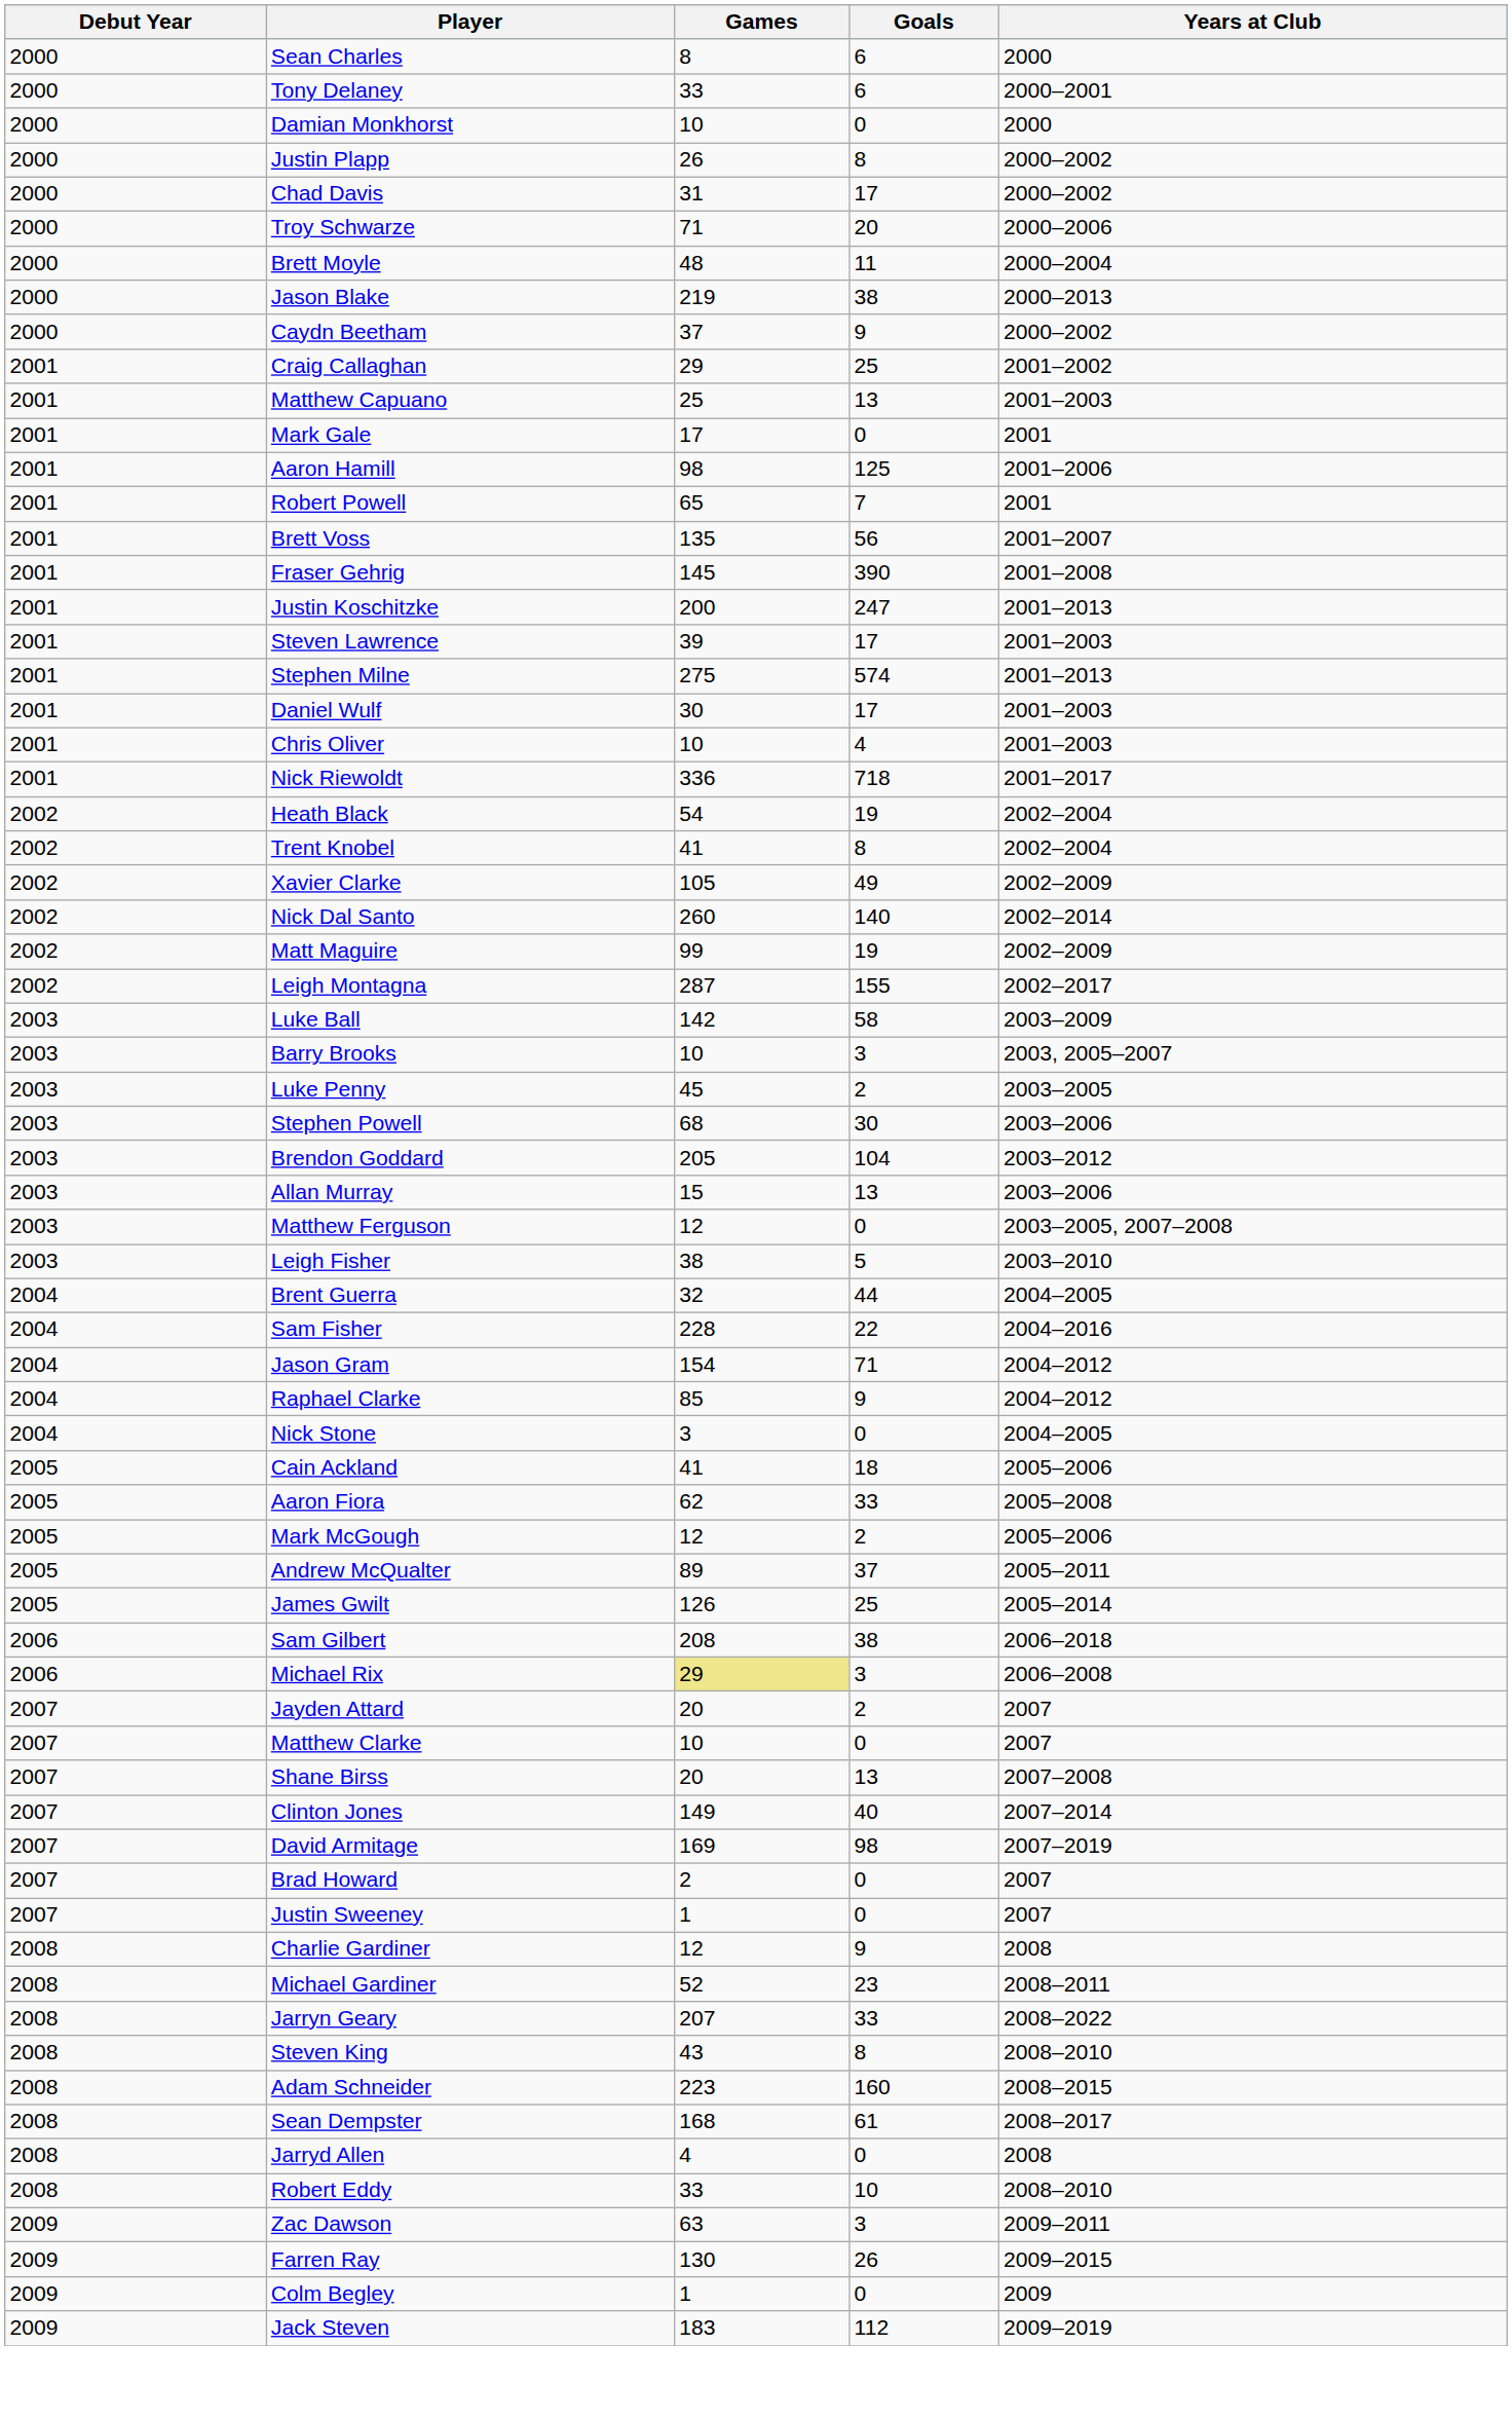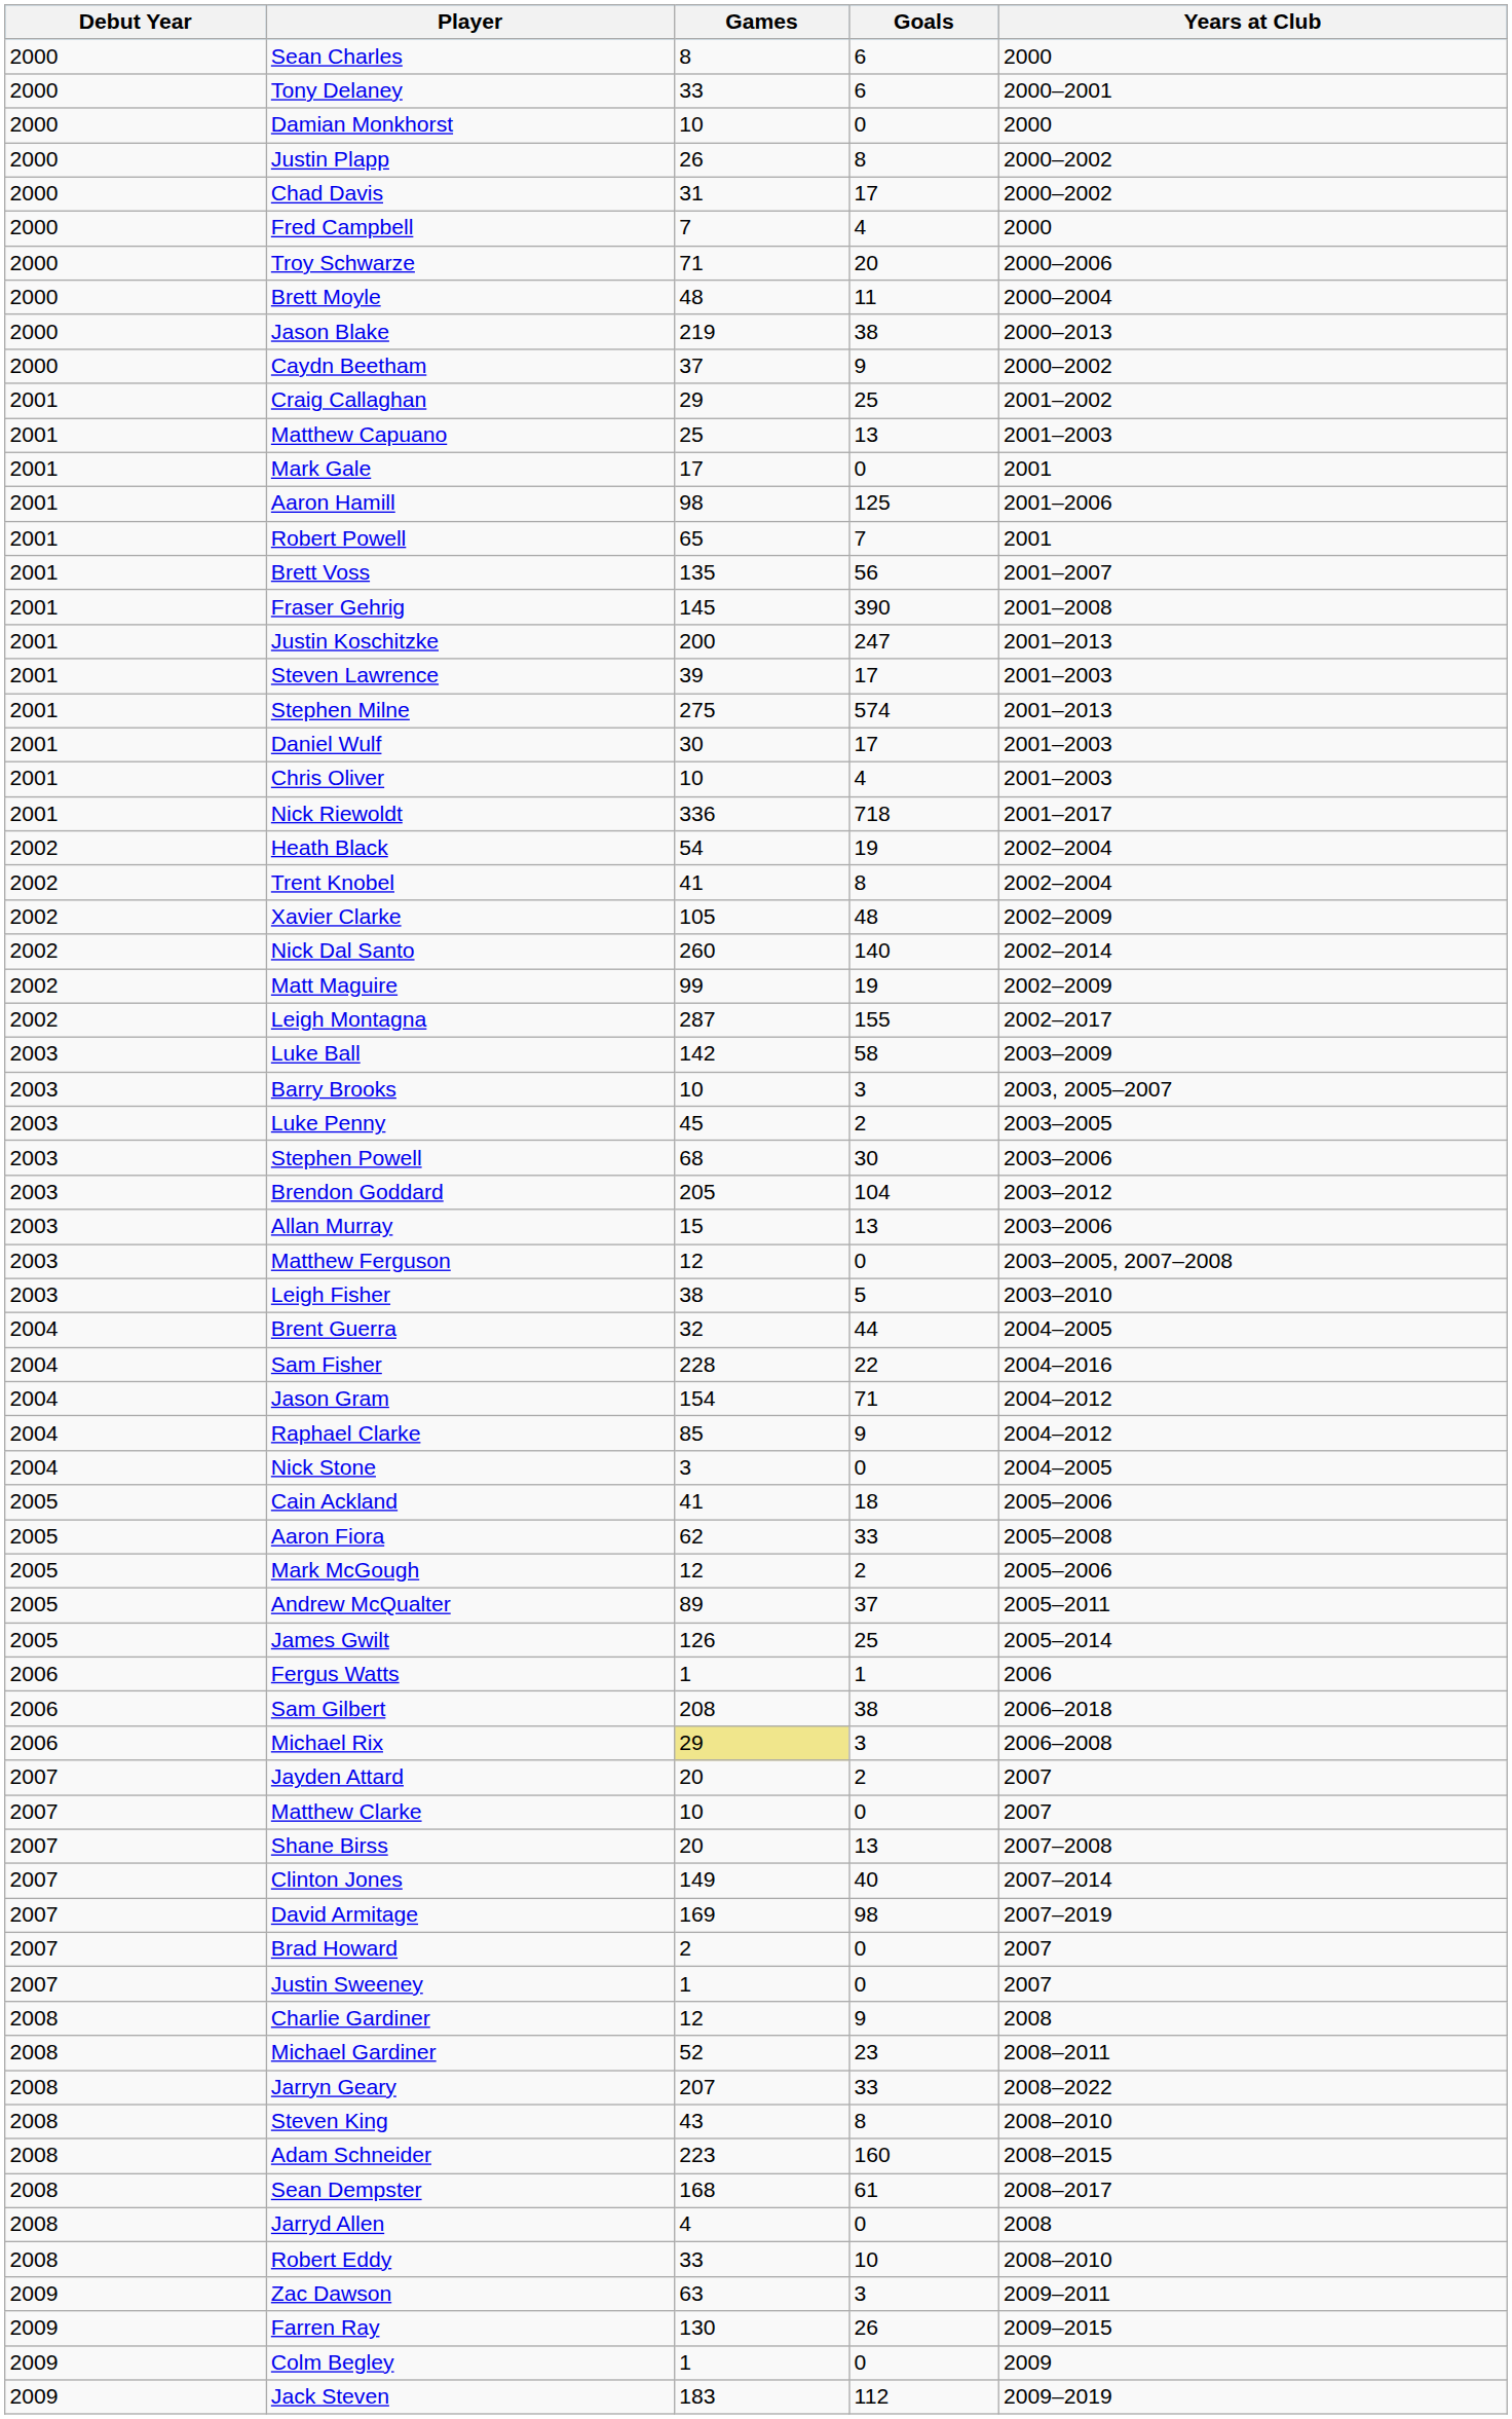+ row: 2000 | Fred Campbell | 7 | 4 | 2000
Xavier Clarke | Goals: 49 -> 48
+ row: 2006 | Fergus Watts | 1 | 1 | 2006
